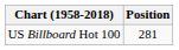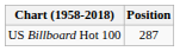US Billboard Hot 100 | Position: 281 -> 287
